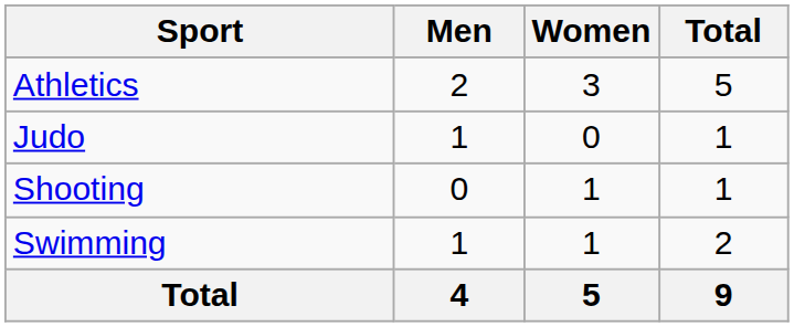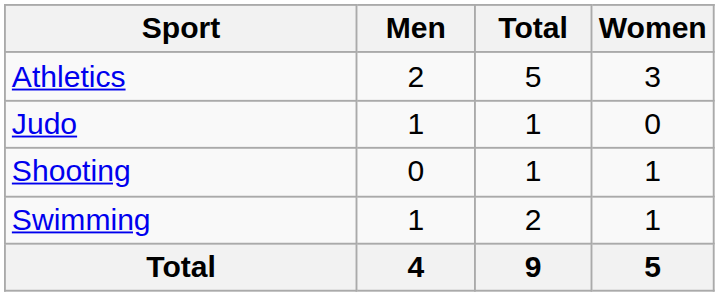columns swapped: Women <-> Total
